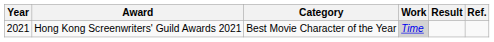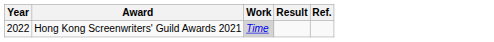- column: Category | Best Movie Character of the Year
Hong Kong Screenwriters' Guild Awards 2021 | Year: 2021 -> 2022
